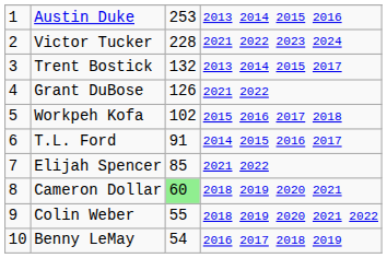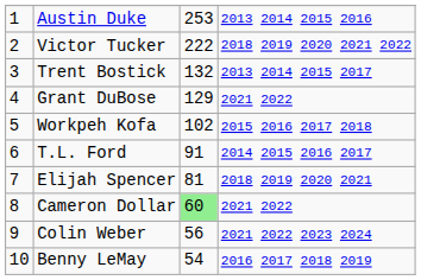Victor Tucker | column 3: 228 -> 222
Victor Tucker | column 4: 2021 2022 2023 2024 -> 2018 2019 2020 2021 2022
Grant DuBose | column 3: 126 -> 129
Elijah Spencer | column 3: 85 -> 81
Elijah Spencer | column 4: 2021 2022 -> 2018 2019 2020 2021
Cameron Dollar | column 4: 2018 2019 2020 2021 -> 2021 2022
Colin Weber | column 3: 55 -> 56
Colin Weber | column 4: 2018 2019 2020 2021 2022 -> 2021 2022 2023 2024
